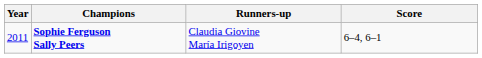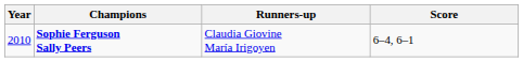Sophie Ferguson Sally Peers | Year: 2011 -> 2010
